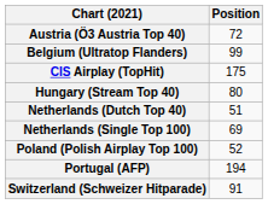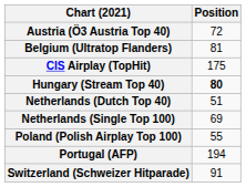Belgium (Ultratop Flanders) | Position: 99 -> 81
Hungary (Stream Top 40) | Position: normal -> bold
Poland (Polish Airplay Top 100) | Position: 52 -> 55
